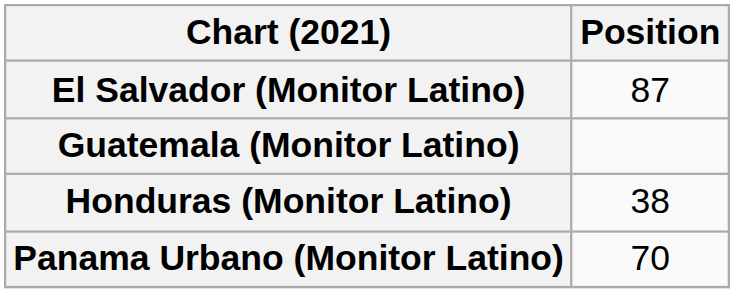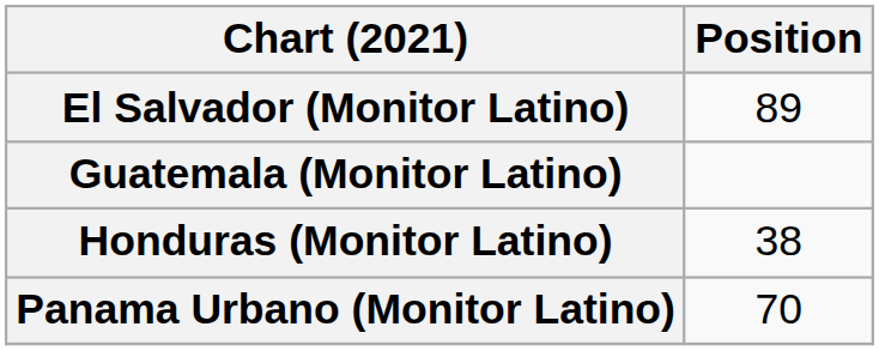El Salvador (Monitor Latino) | Position: 87 -> 89
